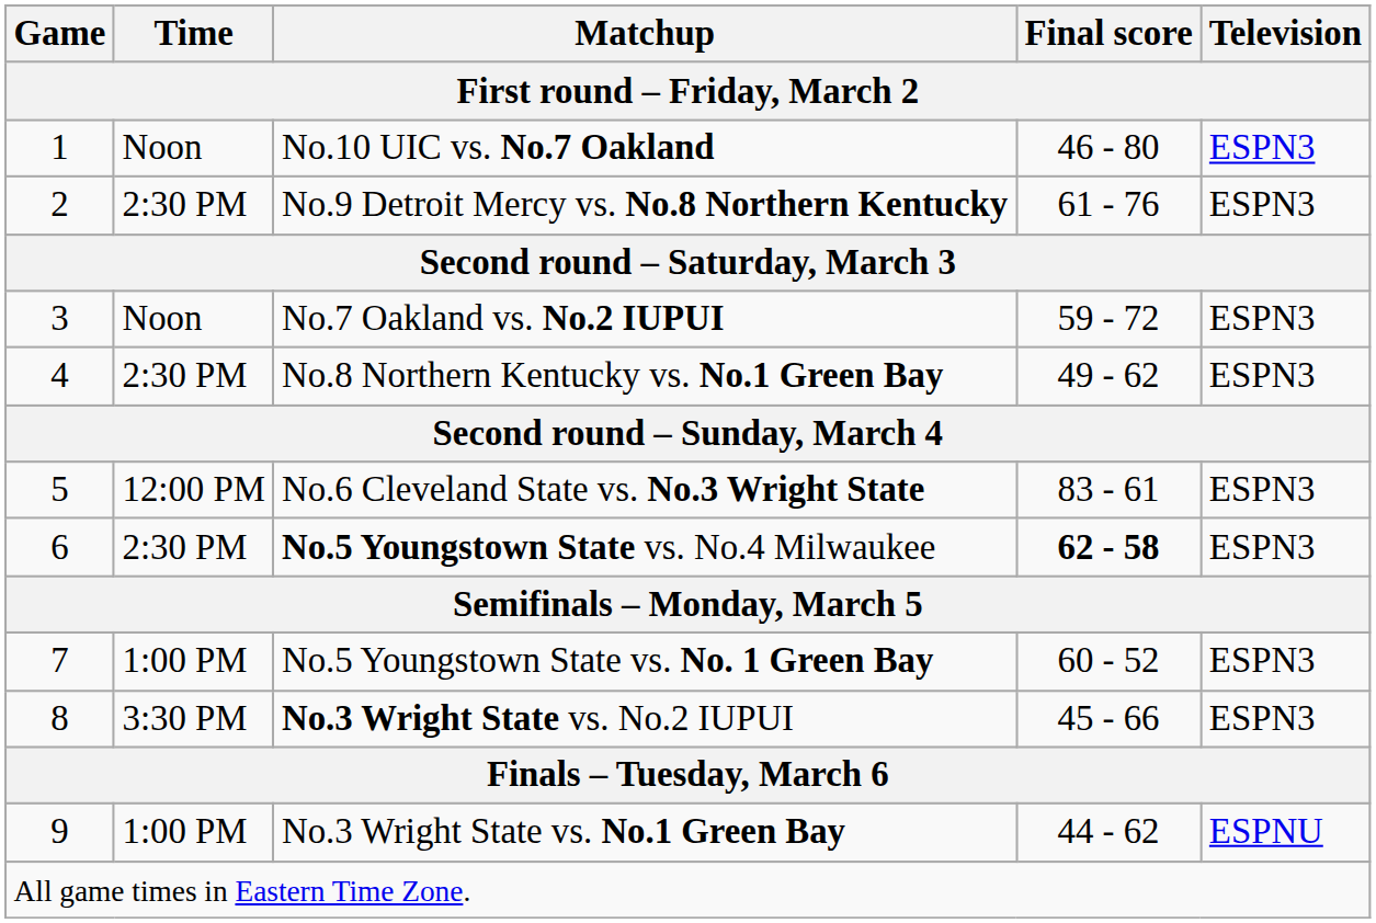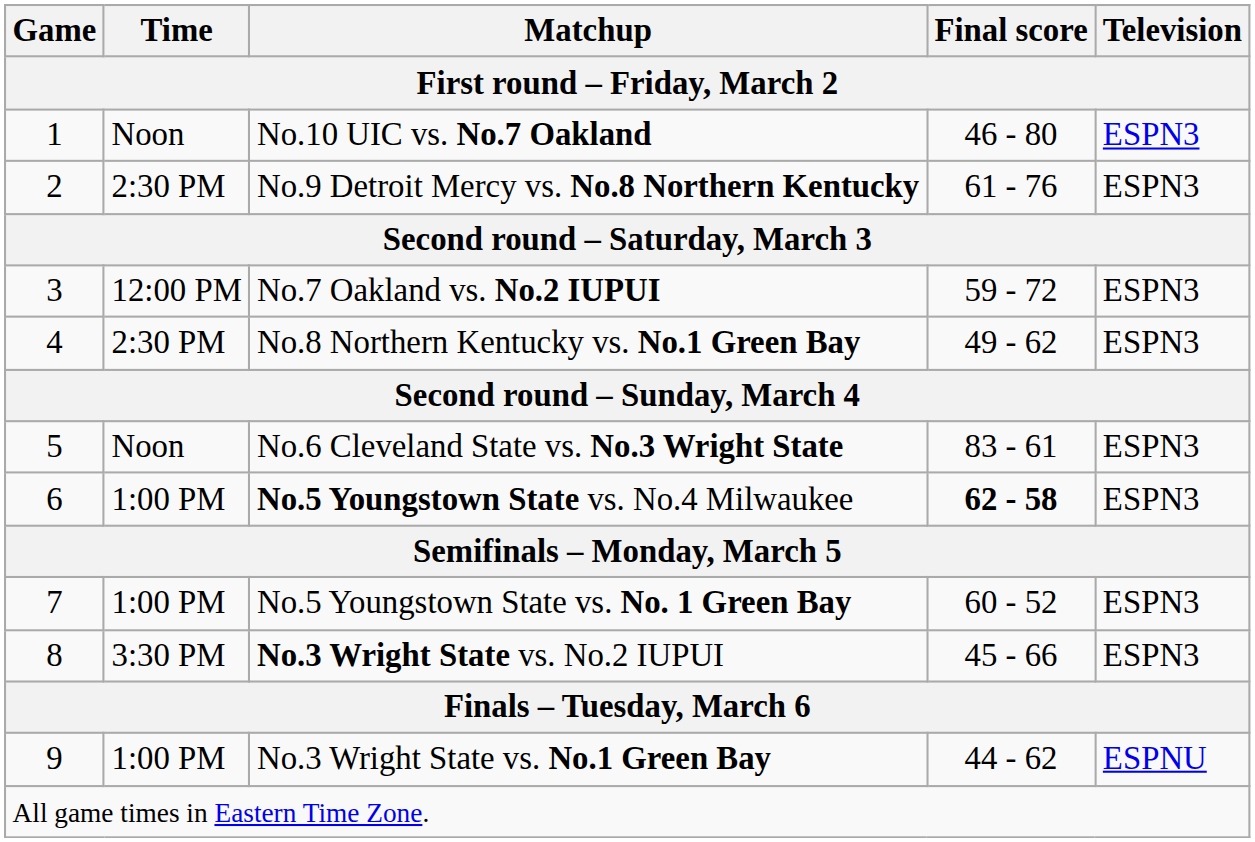No.7 Oakland vs. No.2 IUPUI | Time: Noon -> 12:00 PM
No.6 Cleveland State vs. No.3 Wright State | Time: 12:00 PM -> Noon
No.5 Youngstown State vs. No.4 Milwaukee | Time: 2:30 PM -> 1:00 PM
